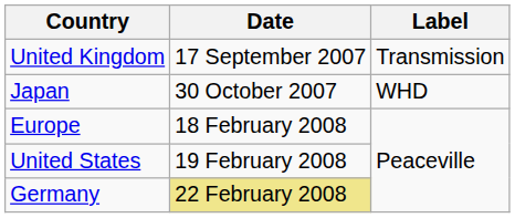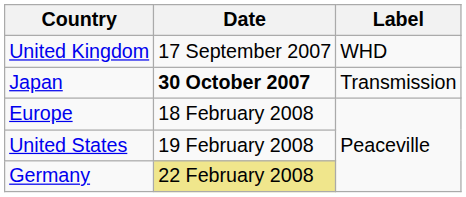United Kingdom | Label: Transmission -> WHD
Japan | Date: normal -> bold
Japan | Label: WHD -> Transmission
